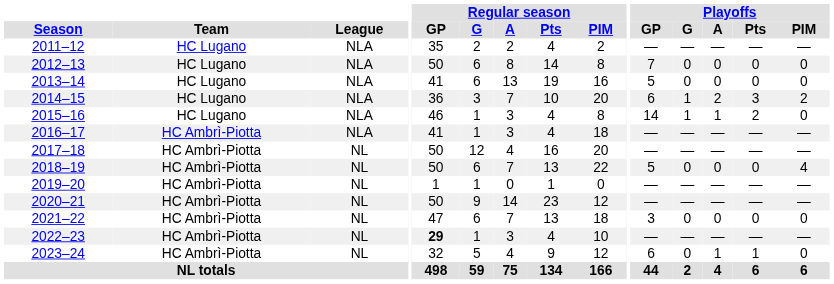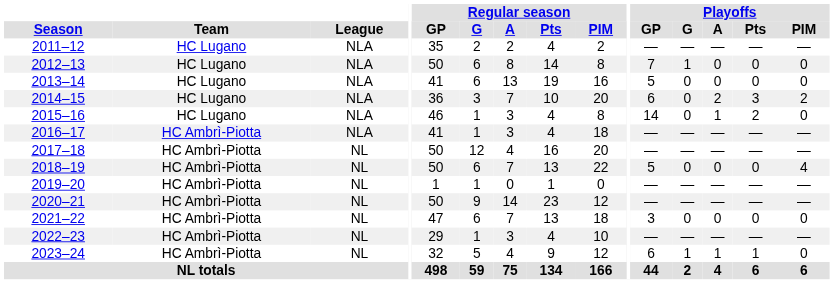2012–13 | Playoffs / G: 0 -> 1
2014–15 | Playoffs / G: 1 -> 0
2015–16 | Playoffs / G: 1 -> 0
2022–23 | Regular season / GP: bold -> normal
2023–24 | Playoffs / G: 0 -> 1
